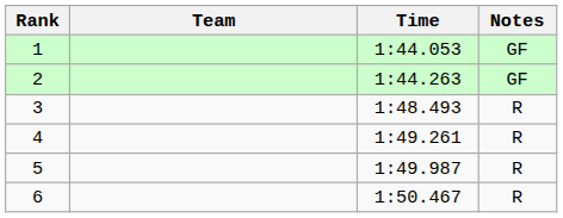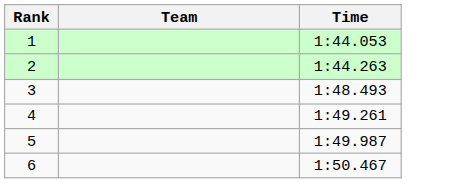- column: Notes | GF | GF | R | R | R | R
